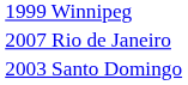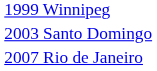rows swapped: 2003 Santo Domingo <-> 2007 Rio de Janeiro
